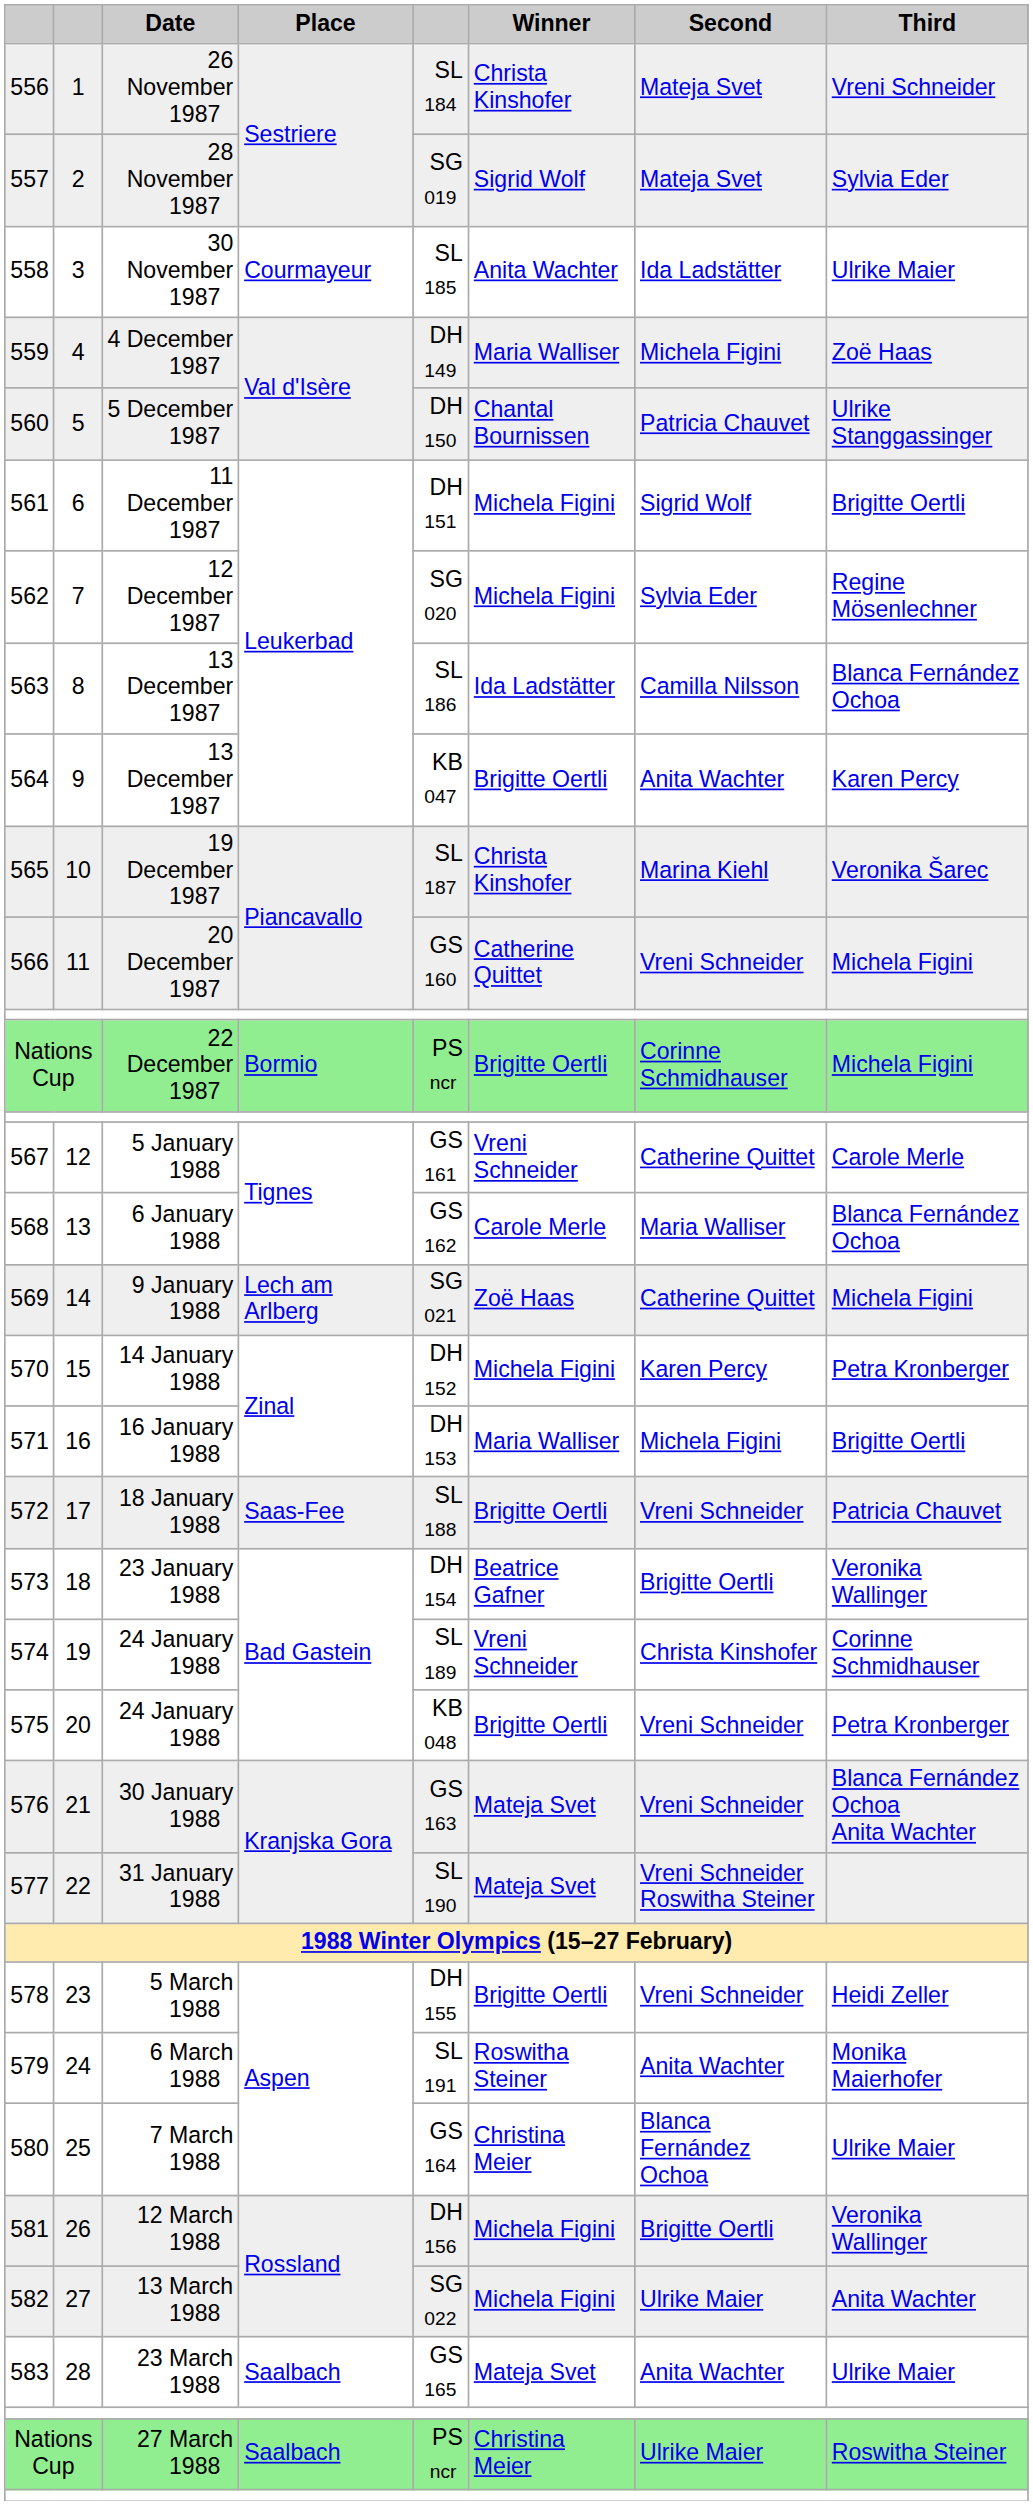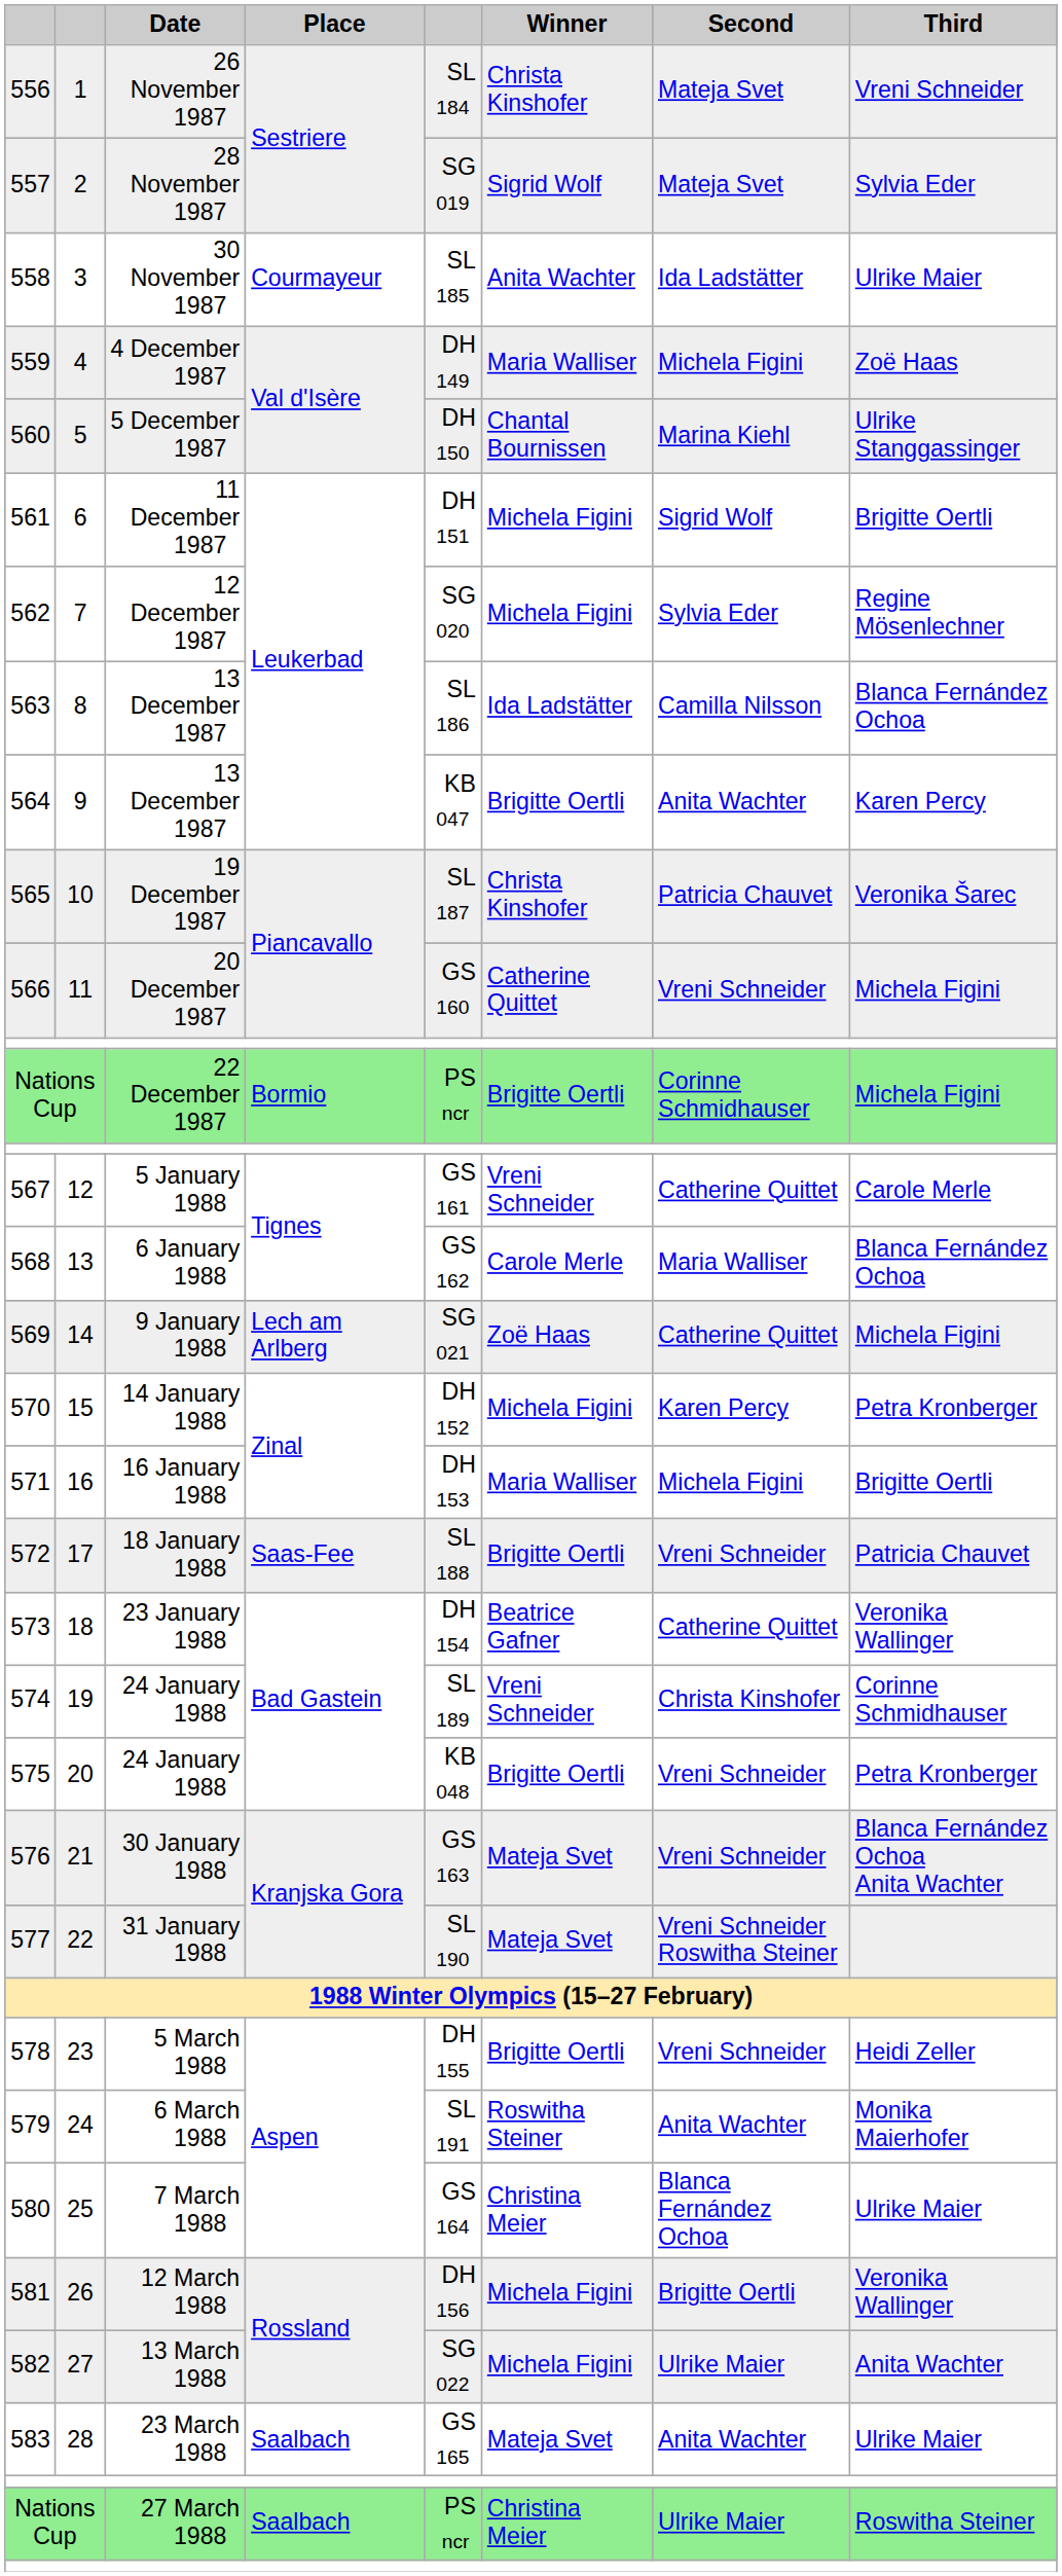560 | Second: Patricia Chauvet -> Marina Kiehl
565 | Second: Marina Kiehl -> Patricia Chauvet
573 | Second: Brigitte Oertli -> Catherine Quittet
